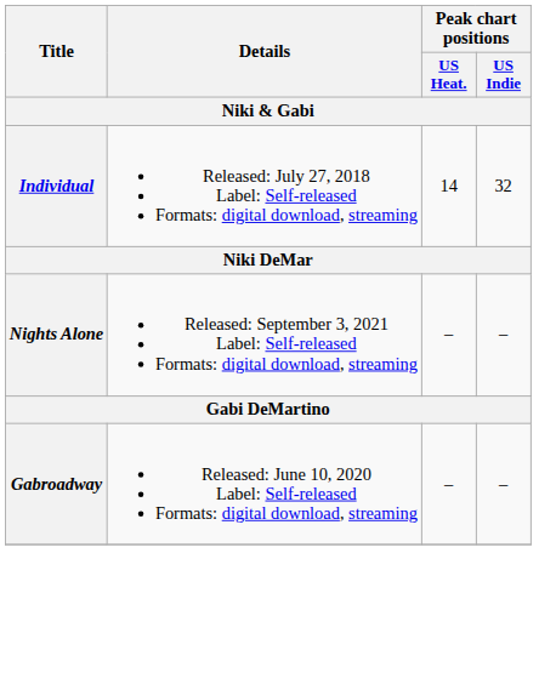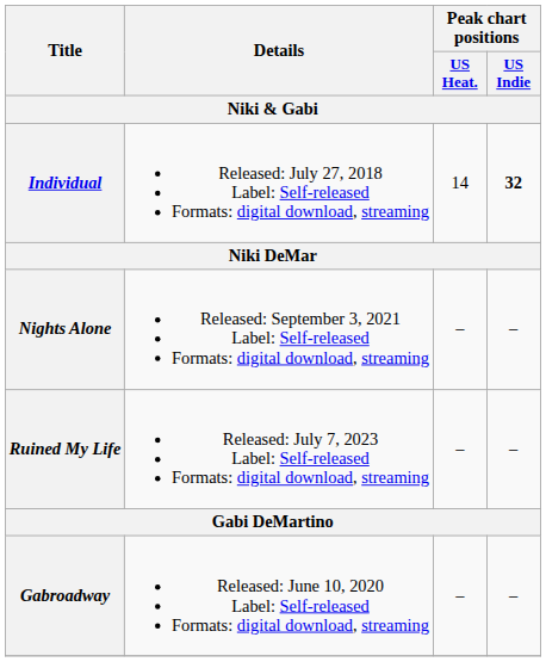Individual | Peak chart positions / US Indie: normal -> bold
+ row: Ruined My Life | Released: July 7, 2023 Label: Self-released Formats: digital download, streaming | – | –
